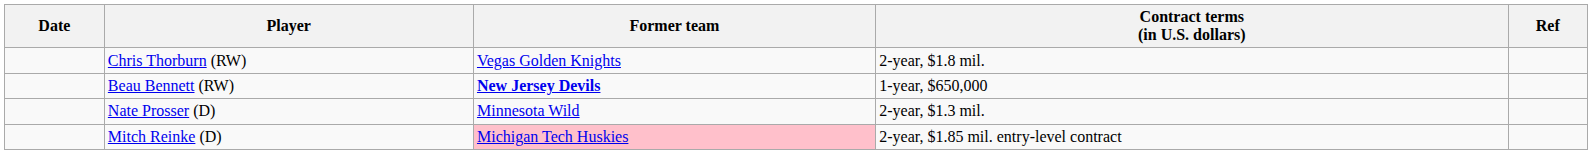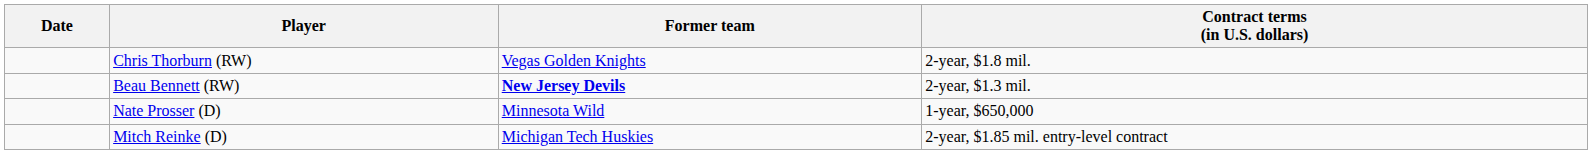- column: Ref
Beau Bennett (RW) | Contract terms (in U.S. dollars): 1-year, $650,000 -> 2-year, $1.3 mil.
Nate Prosser (D) | Contract terms (in U.S. dollars): 2-year, $1.3 mil. -> 1-year, $650,000
Mitch Reinke (D) | Former team: pink background -> no background
